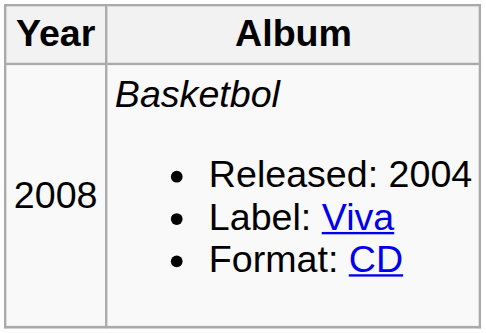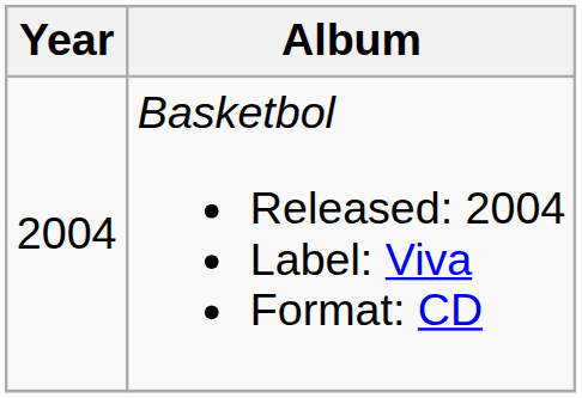Basketbol Released: 2004 Label: Viva Format: CD | Year: 2008 -> 2004
